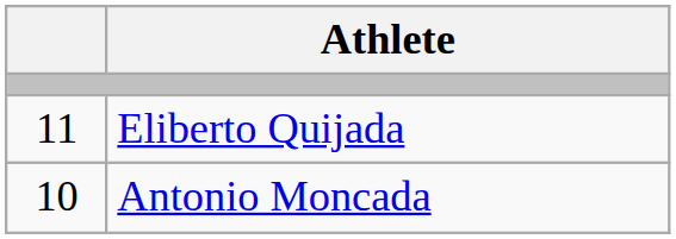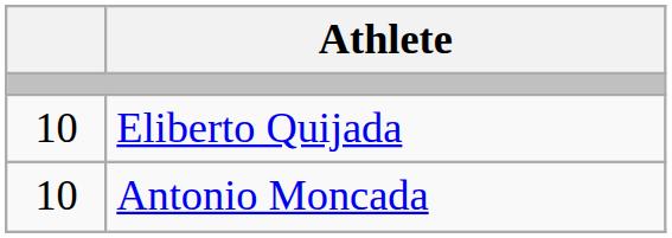Eliberto Quijada | column 1: 11 -> 10
